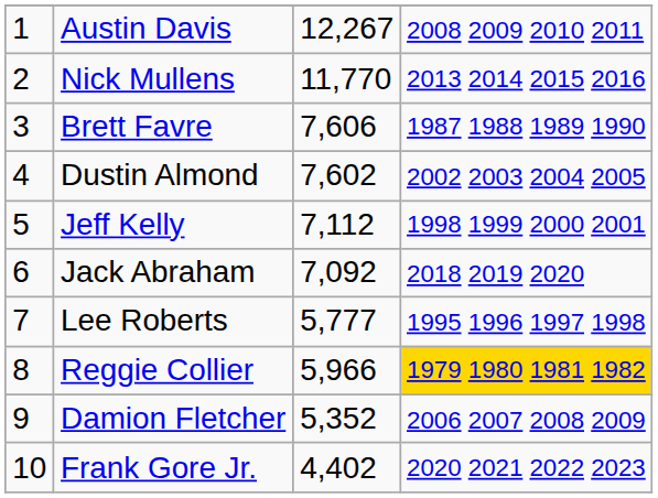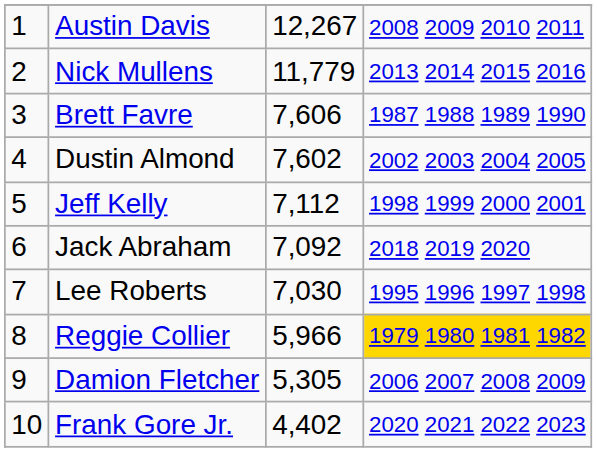Nick Mullens | column 3: 11,770 -> 11,779
Lee Roberts | column 3: 5,777 -> 7,030
Damion Fletcher | column 3: 5,352 -> 5,305
